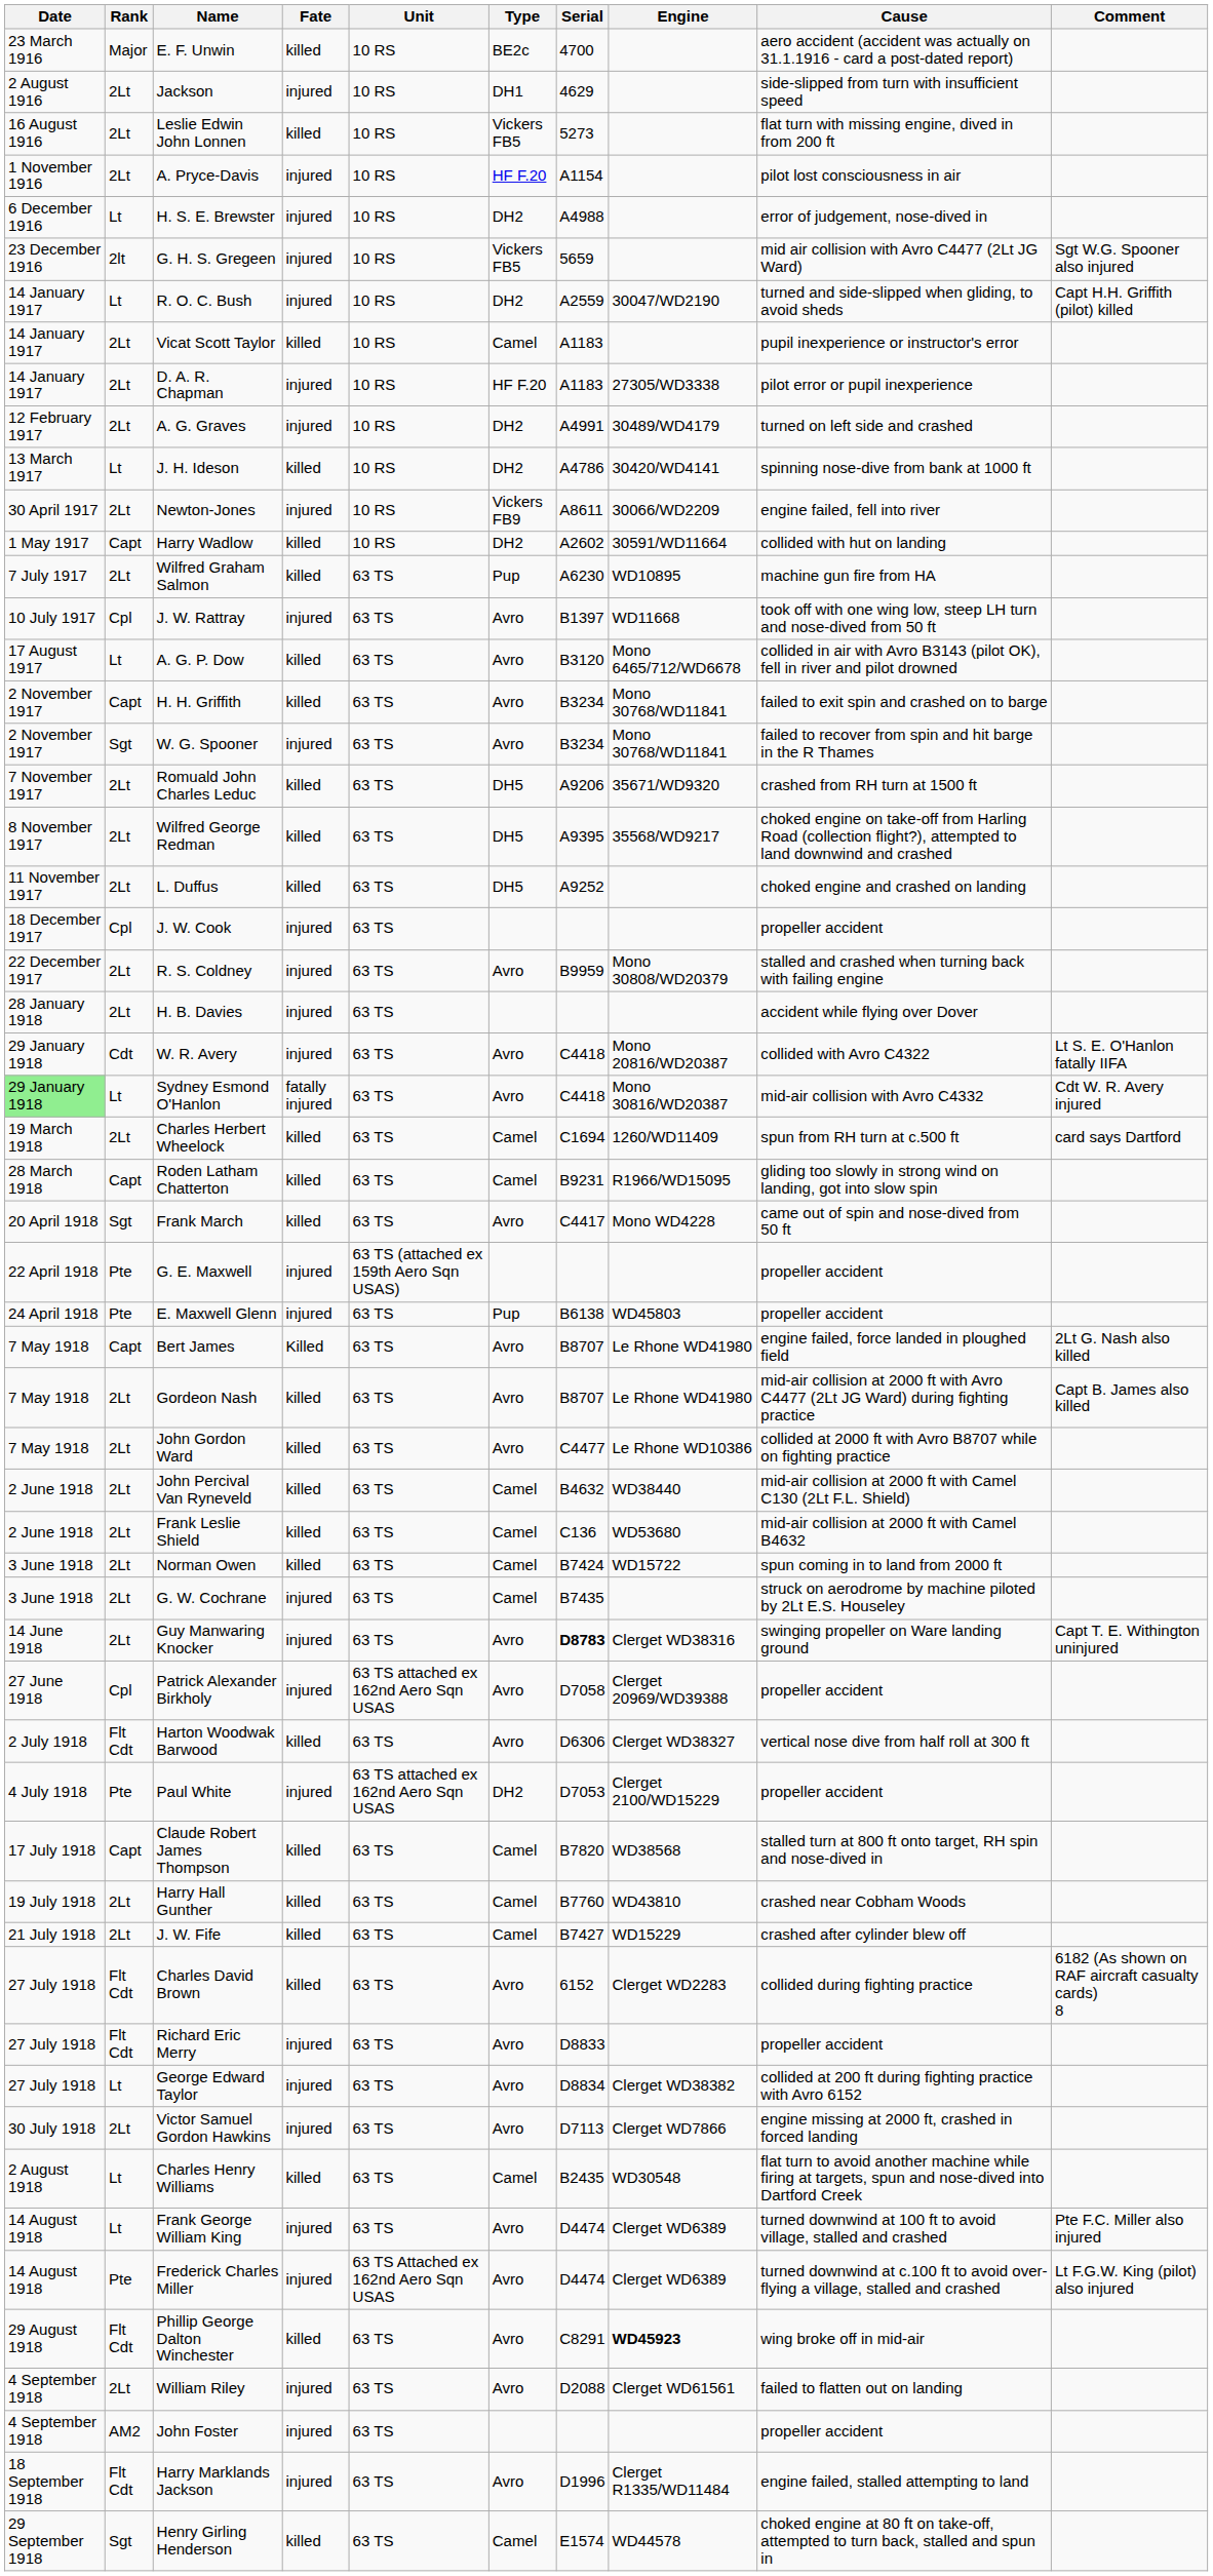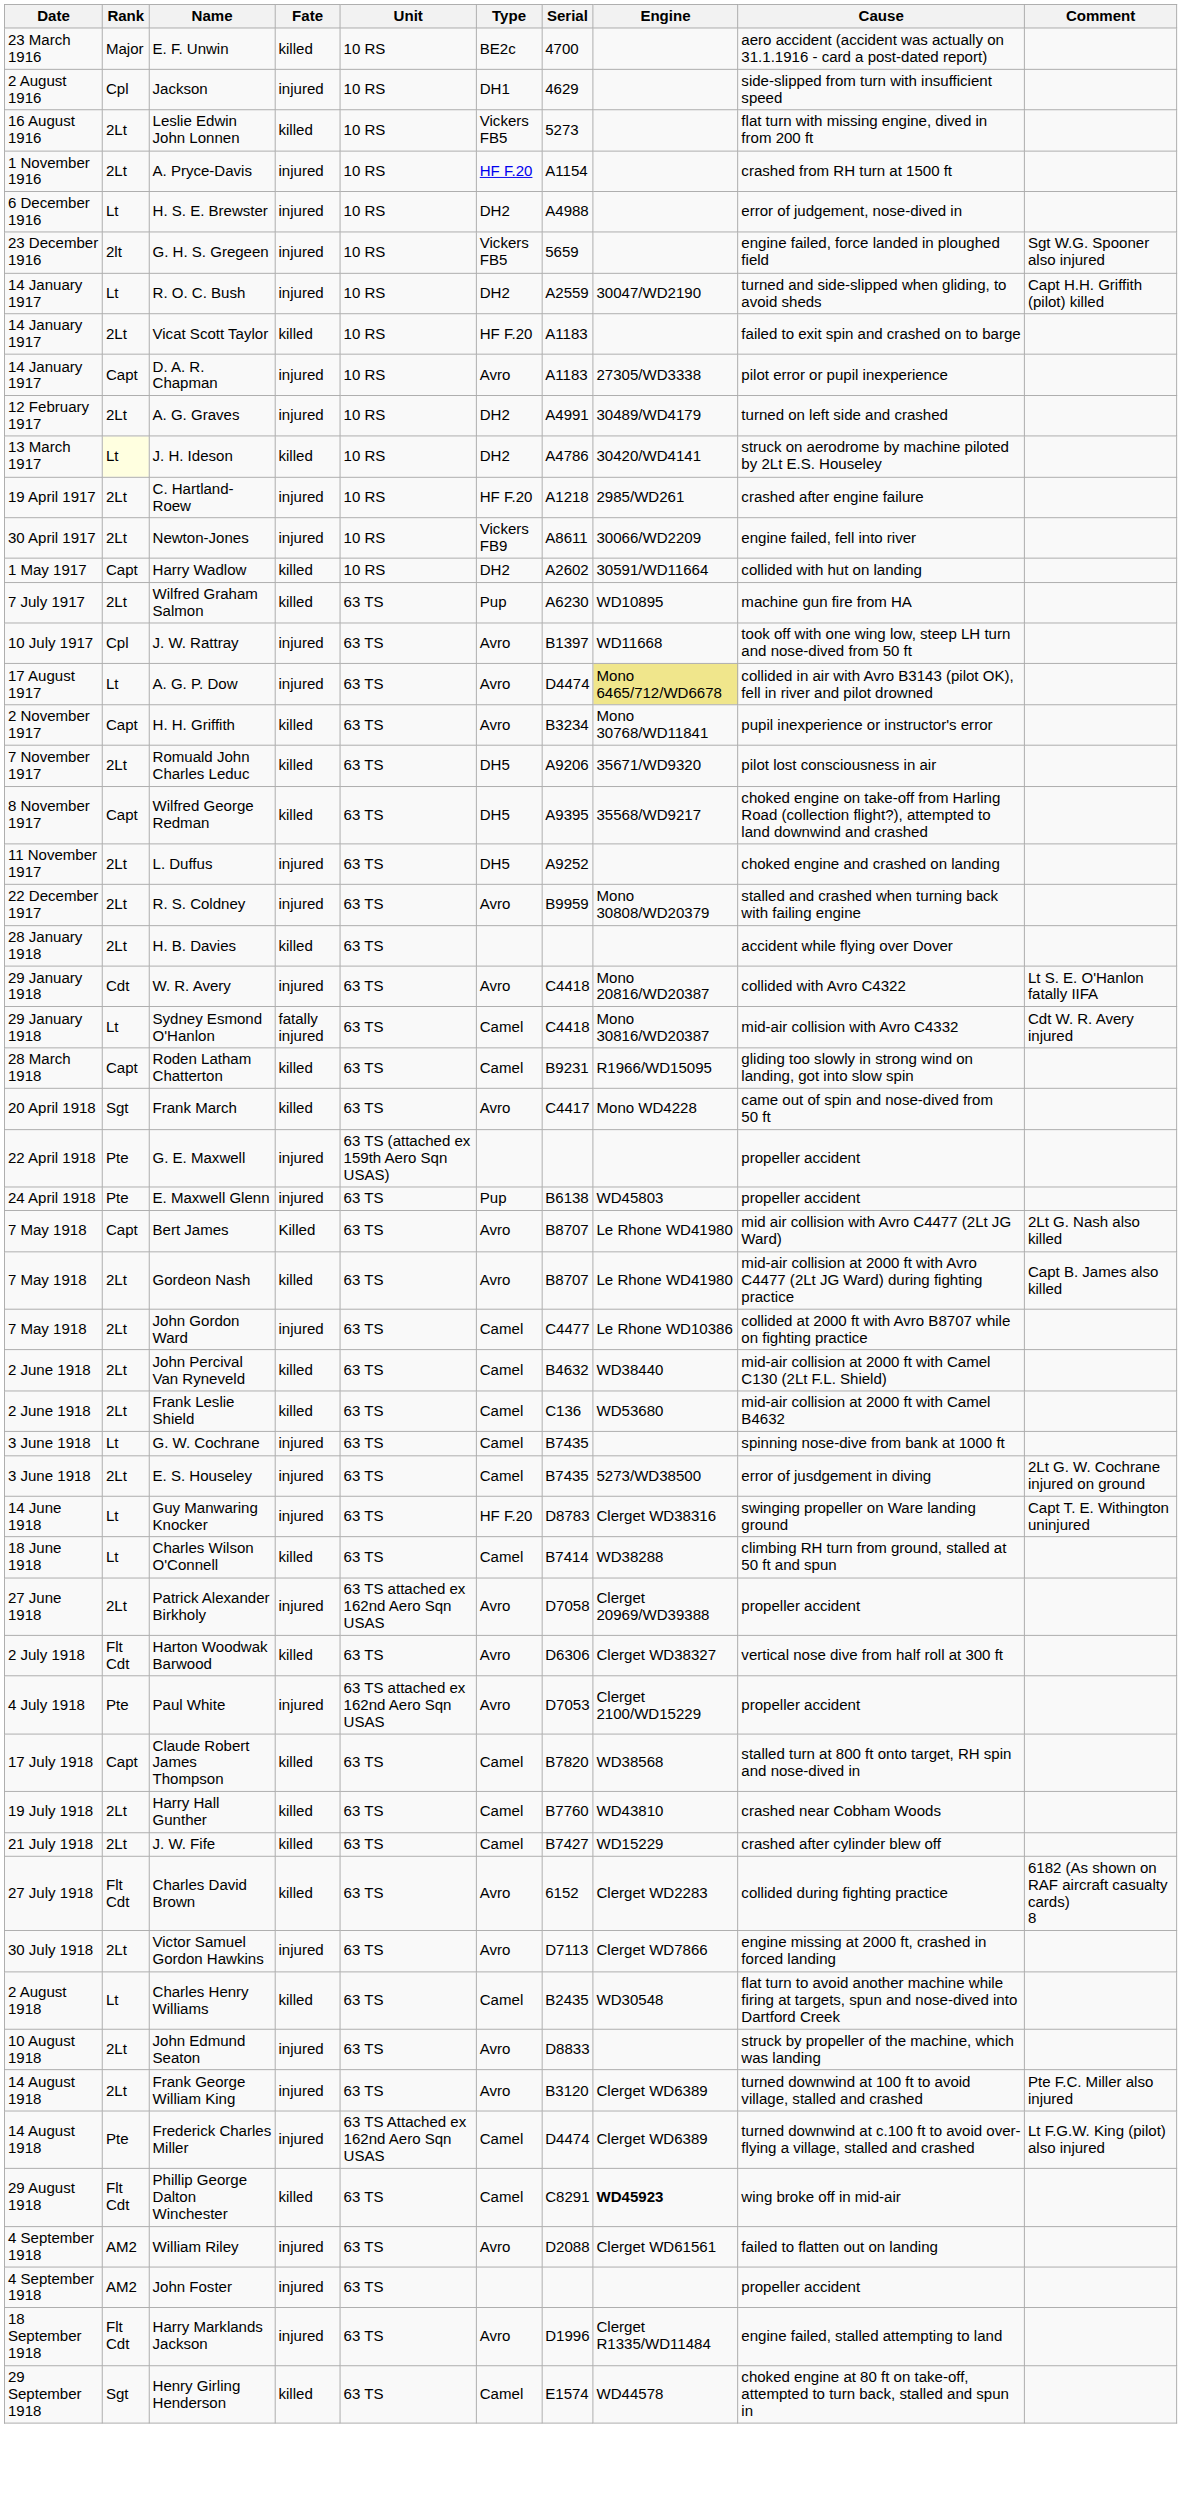Jackson | Rank: 2Lt -> Cpl
A. Pryce-Davis | Cause: pilot lost consciousness in air -> crashed from RH turn at 1500 ft
G. H. S. Gregeen | Cause: mid air collision with Avro C4477 (2Lt JG Ward) -> engine failed, force landed in ploughed field
Vicat Scott Taylor | Type: Camel -> HF F.20
Vicat Scott Taylor | Cause: pupil inexperience or instructor's error -> failed to exit spin and crashed on to barge
D. A. R. Chapman | Rank: 2Lt -> Capt
D. A. R. Chapman | Type: HF F.20 -> Avro
J. H. Ideson | Rank: no background -> lightyellow background
J. H. Ideson | Cause: spinning nose-dive from bank at 1000 ft -> struck on aerodrome by machine piloted by 2Lt E.S. Houseley
+ row: 19 April 1917 | 2Lt | C. Hartland-Roew | injured | 10 RS | HF F.20 | A1218 | 2985/WD261 | crashed after engine failure
A. G. P. Dow | Fate: killed -> injured
A. G. P. Dow | Serial: B3120 -> D4474
A. G. P. Dow | Engine: no background -> khaki background
H. H. Griffith | Cause: failed to exit spin and crashed on to barge -> pupil inexperience or instructor's error
- row: 2 November 1917 | Sgt | W. G. Spooner | injured | 63 TS | Avro | B3234 | Mono 30768/WD11841 | failed to recover from spin and hit barge in the R Thames
Romuald John Charles Leduc | Cause: crashed from RH turn at 1500 ft -> pilot lost consciousness in air
Wilfred George Redman | Rank: 2Lt -> Capt
L. Duffus | Fate: killed -> injured
- row: 18 December 1917 | Cpl | J. W. Cook | injured | 63 TS | propeller accident
H. B. Davies | Fate: injured -> killed
Sydney Esmond O'Hanlon | Date: lightgreen background -> no background
Sydney Esmond O'Hanlon | Type: Avro -> Camel
- row: 19 March 1918 | 2Lt | Charles Herbert Wheelock | killed | 63 TS | Camel | C1694 | 1260/WD11409 | spun from RH turn at c.500 ft | card says Dartford
Bert James | Cause: engine failed, force landed in ploughed field -> mid air collision with Avro C4477 (2Lt JG Ward)
John Gordon Ward | Fate: killed -> injured
John Gordon Ward | Type: Avro -> Camel
- row: 3 June 1918 | 2Lt | Norman Owen | killed | 63 TS | Camel | B7424 | WD15722 | spun coming in to land from 2000 ft
G. W. Cochrane | Rank: 2Lt -> Lt
G. W. Cochrane | Cause: struck on aerodrome by machine piloted by 2Lt E.S. Houseley -> spinning nose-dive from bank at 1000 ft
+ row: 3 June 1918 | 2Lt | E. S. Houseley | injured | 63 TS | Camel | B7435 | 5273/WD38500 | error of jusdgement in diving | 2Lt G. W. Cochrane injured on ground
Guy Manwaring Knocker | Rank: 2Lt -> Lt
Guy Manwaring Knocker | Type: Avro -> HF F.20
Guy Manwaring Knocker | Serial: bold -> normal
+ row: 18 June 1918 | Lt | Charles Wilson O'Connell | killed | 63 TS | Camel | B7414 | WD38288 | climbing RH turn from ground, stalled at 50 ft and spun
Patrick Alexander Birkholy | Rank: Cpl -> 2Lt
Paul White | Type: DH2 -> Avro
- row: 27 July 1918 | Flt Cdt | Richard Eric Merry | injured | 63 TS | Avro | D8833 | propeller accident
- row: 27 July 1918 | Lt | George Edward Taylor | injured | 63 TS | Avro | D8834 | Clerget WD38382 | collided at 200 ft during fighting practice with Avro 6152
+ row: 10 August 1918 | 2Lt | John Edmund Seaton | injured | 63 TS | Avro | D8833 | struck by propeller of the machine, which was landing
Frank George William King | Rank: Lt -> 2Lt
Frank George William King | Serial: D4474 -> B3120
Frederick Charles Miller | Type: Avro -> Camel
Phillip George Dalton Winchester | Type: Avro -> Camel
William Riley | Rank: 2Lt -> AM2
